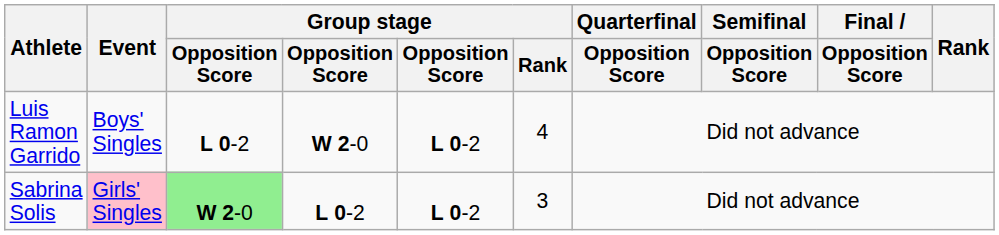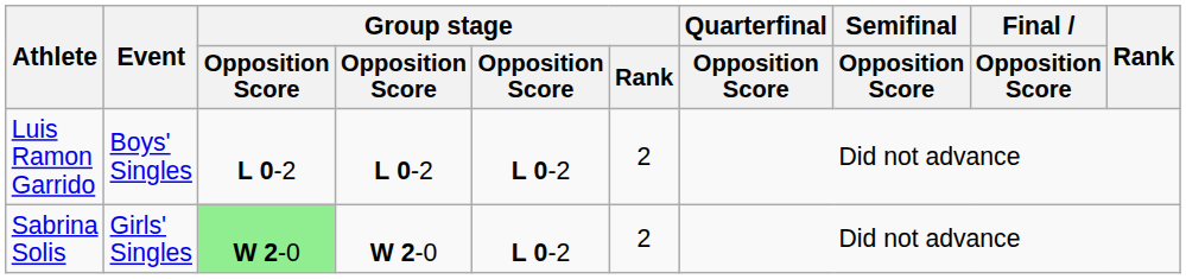Luis Ramon Garrido | column 4: W 2-0 -> L 0-2
Luis Ramon Garrido | Group stage / Rank: 4 -> 2
Sabrina Solis | Event: pink background -> no background
Sabrina Solis | column 4: L 0-2 -> W 2-0
Sabrina Solis | Group stage / Rank: 3 -> 2
